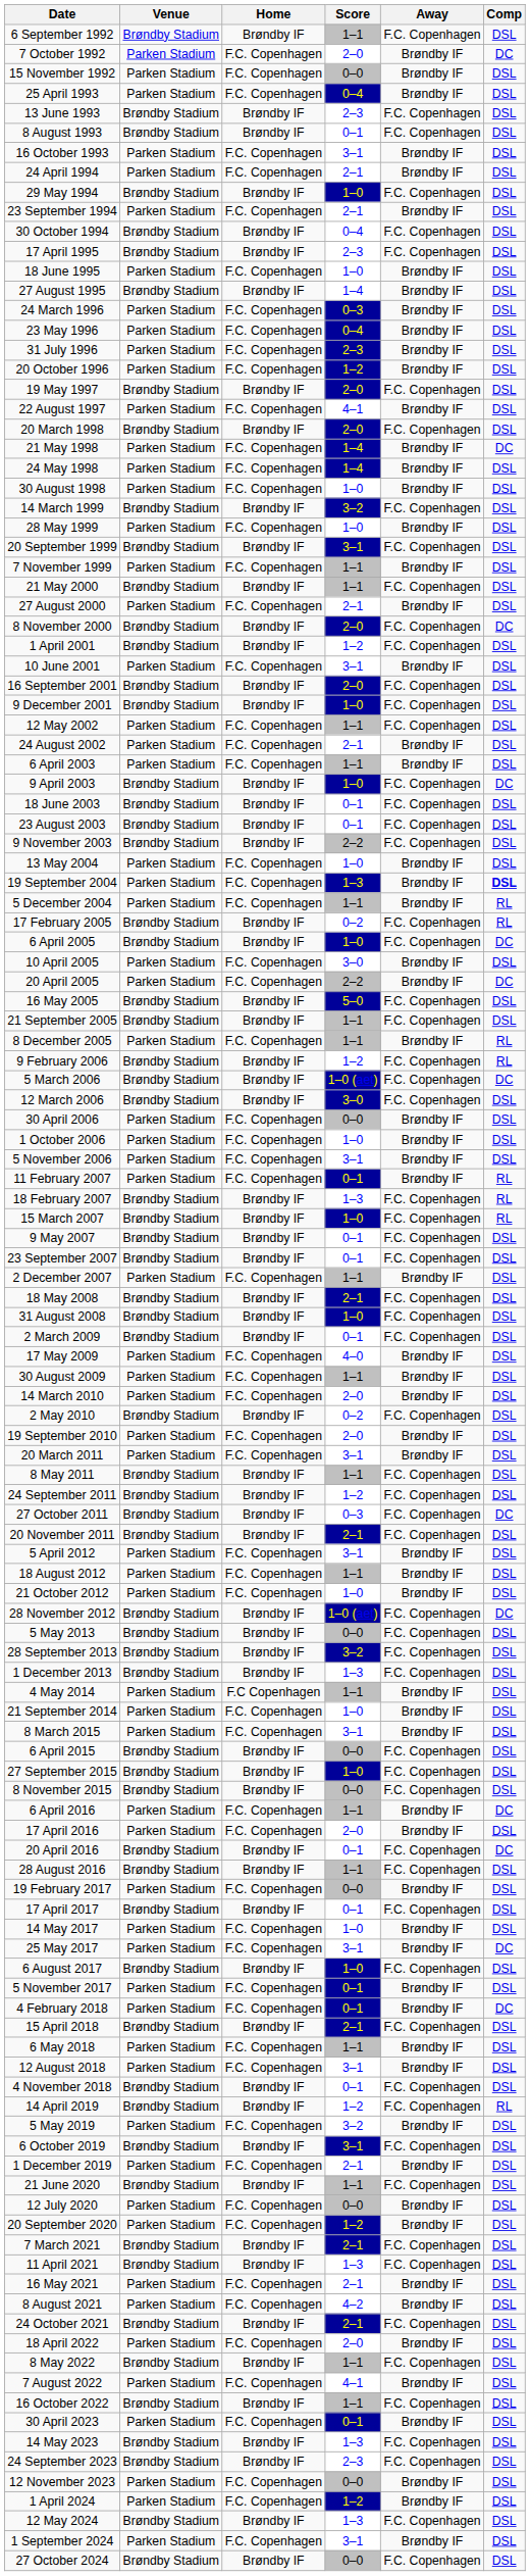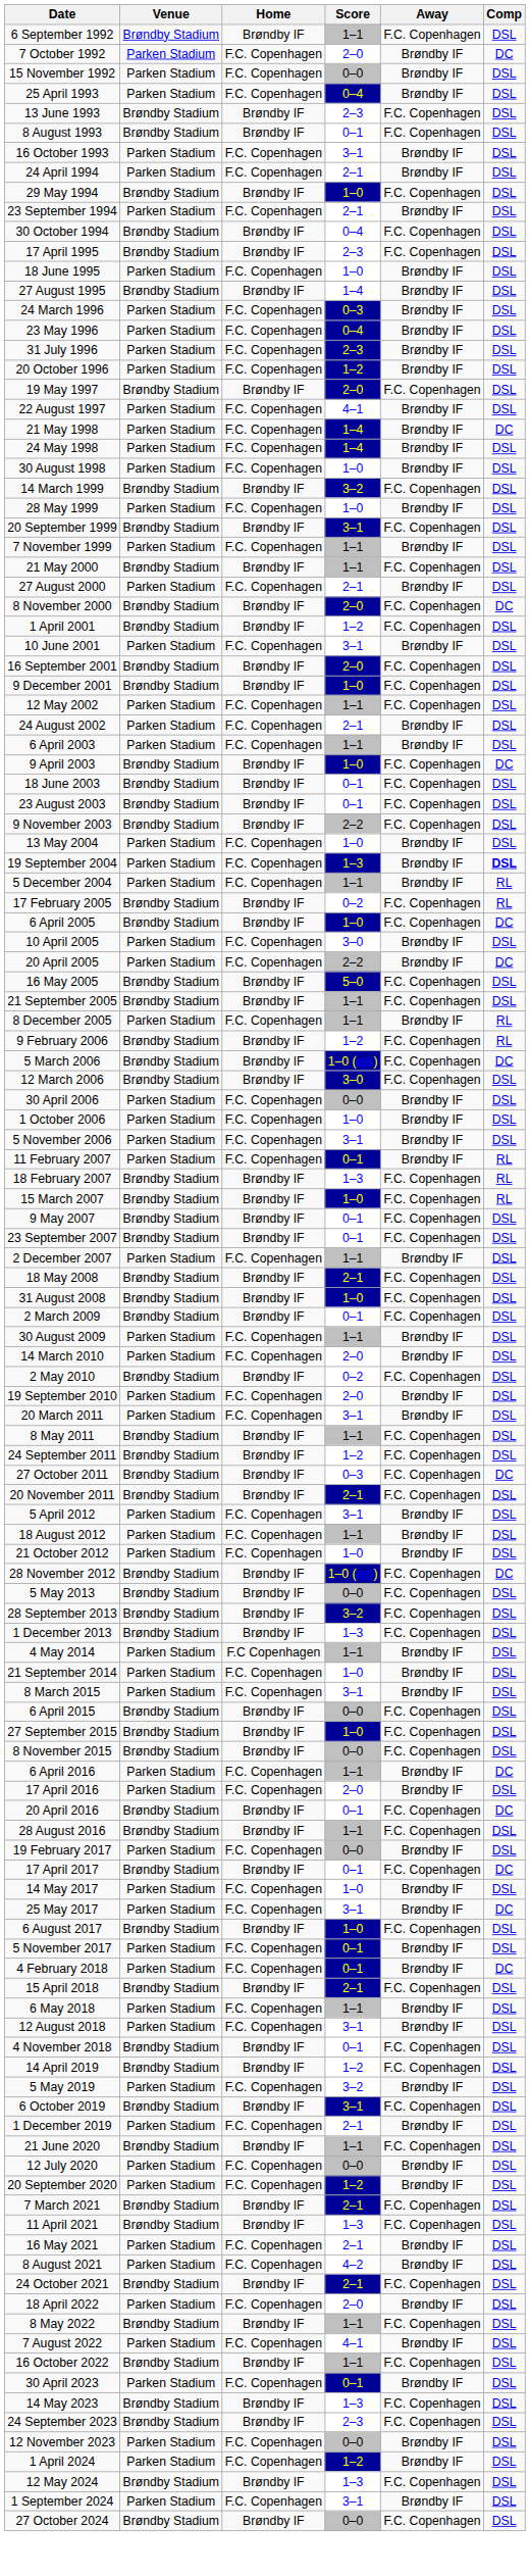- row: 20 March 1998 | Brøndby Stadium | Brøndby IF | 2–0 | F.C. Copenhagen | DSL
- row: 17 May 2009 | Parken Stadium | F.C. Copenhagen | 4–0 | Brøndby IF | DSL
17 April 2017 | Comp: DSL -> DC
14 April 2019 | Comp: RL -> DSL
